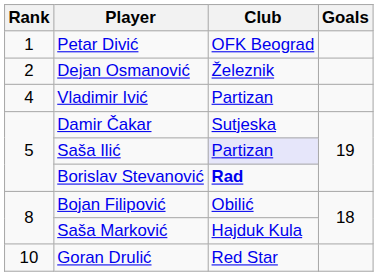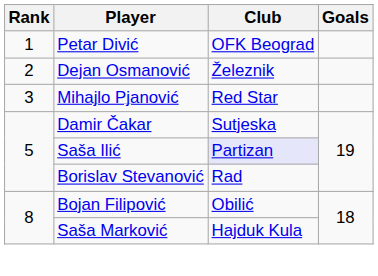+ row: 3 | Mihajlo Pjanović | Red Star
- row: 4 | Vladimir Ivić | Partizan
Borislav Stevanović | Club: bold -> normal
- row: 10 | Goran Drulić | Red Star
